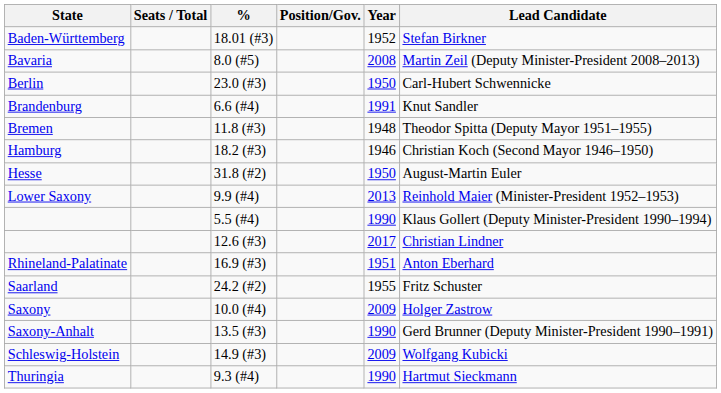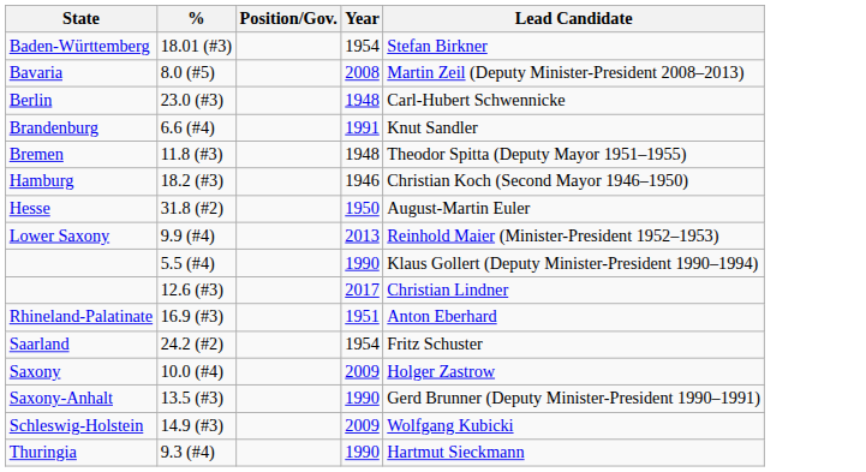- column: Seats / Total
Baden-Württemberg | Year: 1952 -> 1954
Berlin | Year: 1950 -> 1948
Saarland | Year: 1955 -> 1954
